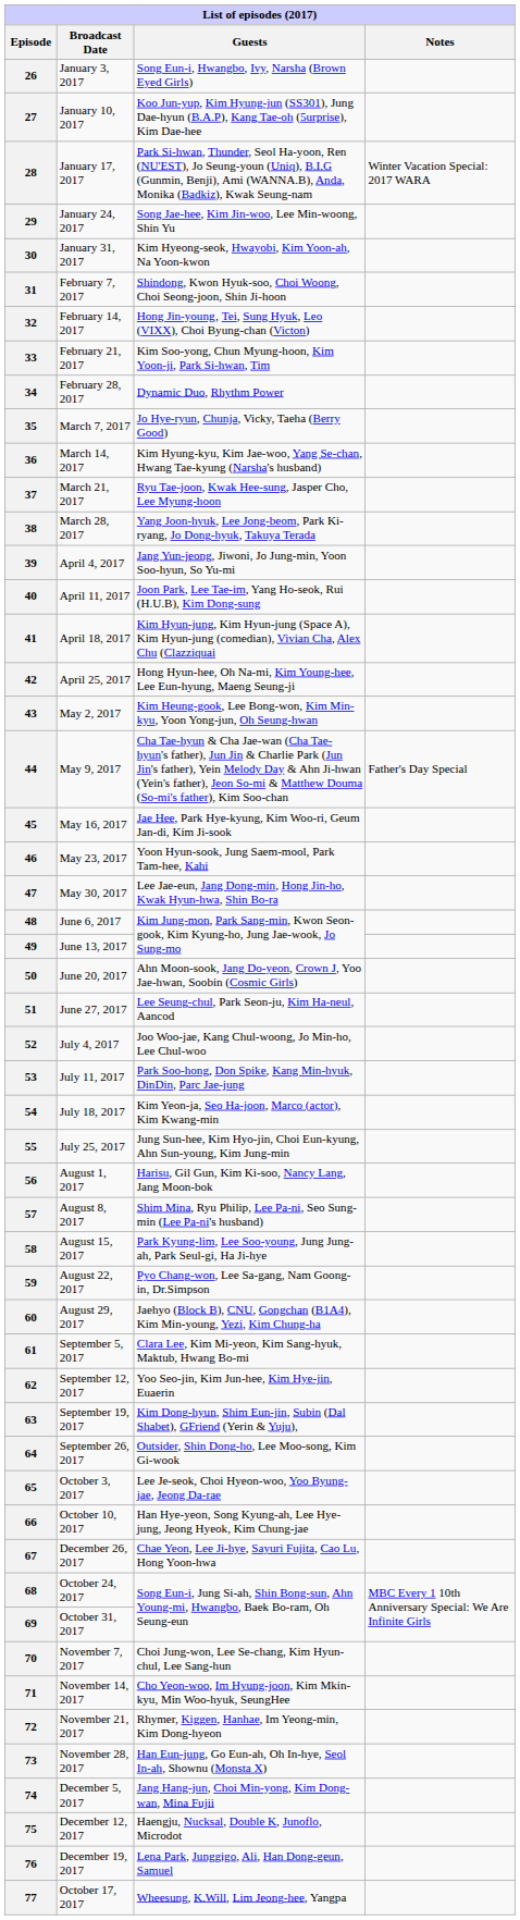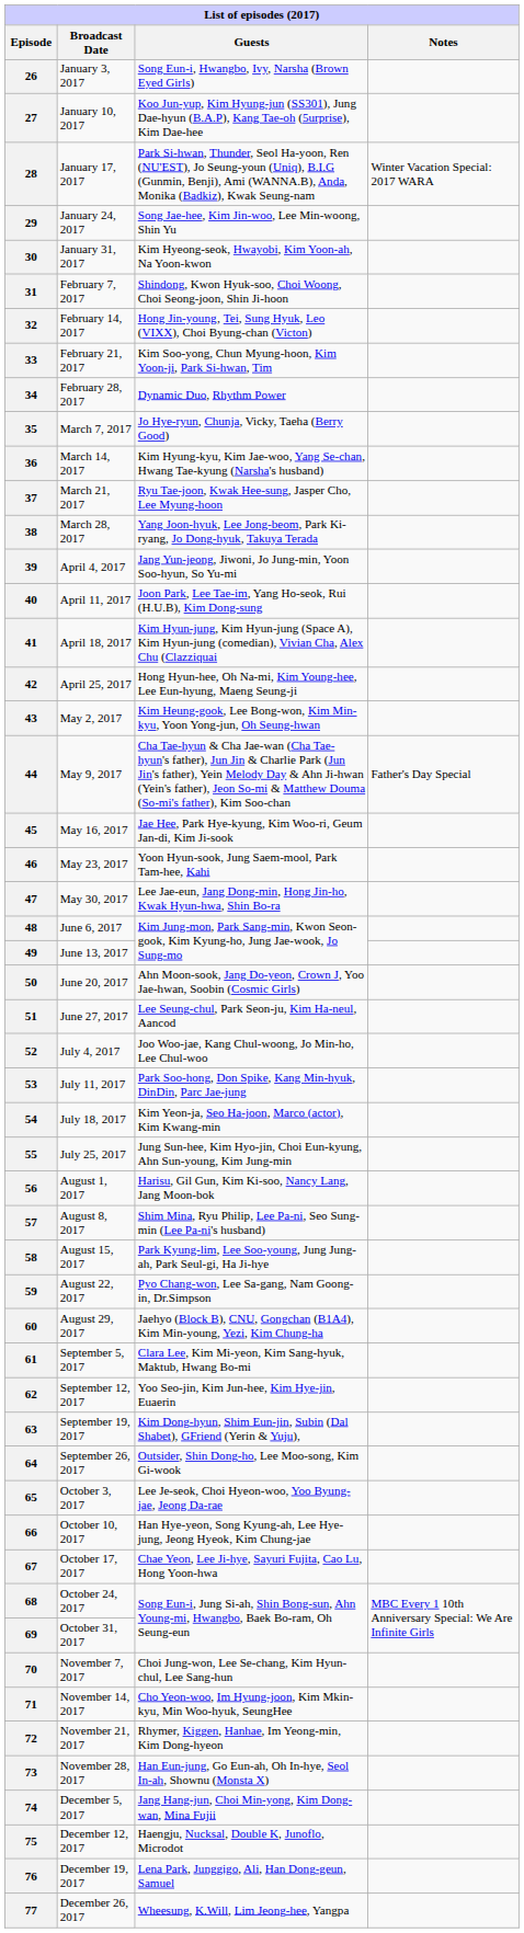67 | Broadcast Date: December 26, 2017 -> October 17, 2017
77 | Broadcast Date: October 17, 2017 -> December 26, 2017
